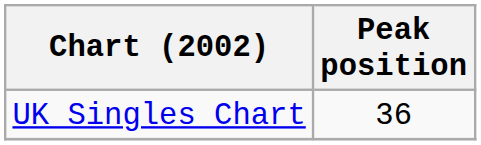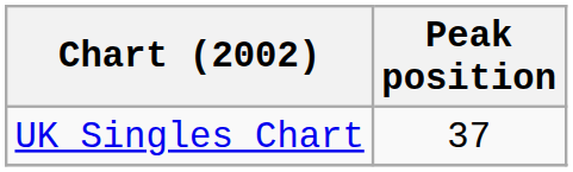UK Singles Chart | Peak position: 36 -> 37
